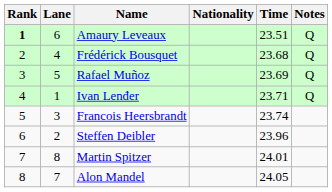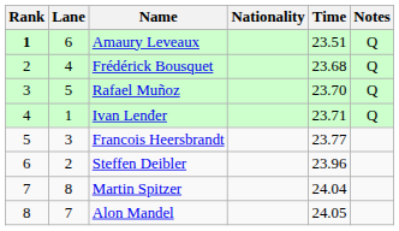Rafael Muñoz | Time: 23.69 -> 23.70
Francois Heersbrandt | Time: 23.74 -> 23.77
Martin Spitzer | Time: 24.01 -> 24.04
